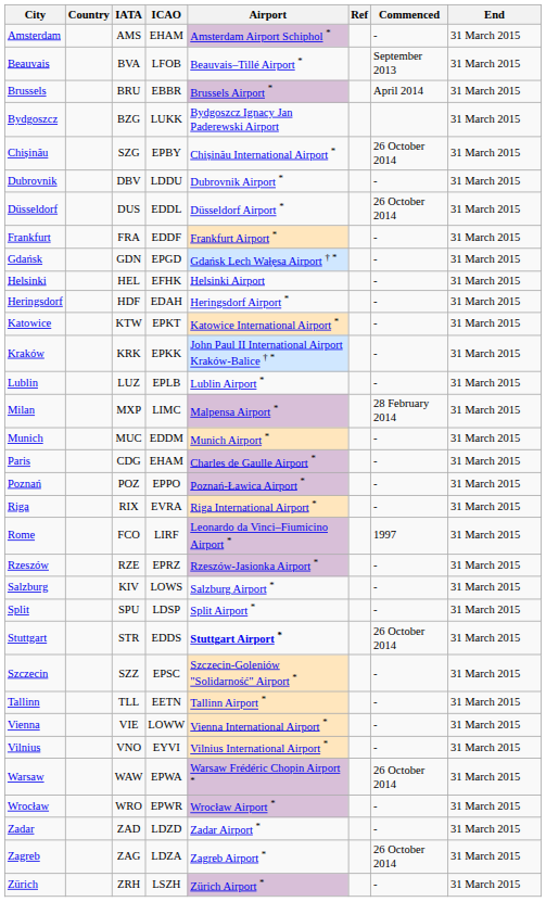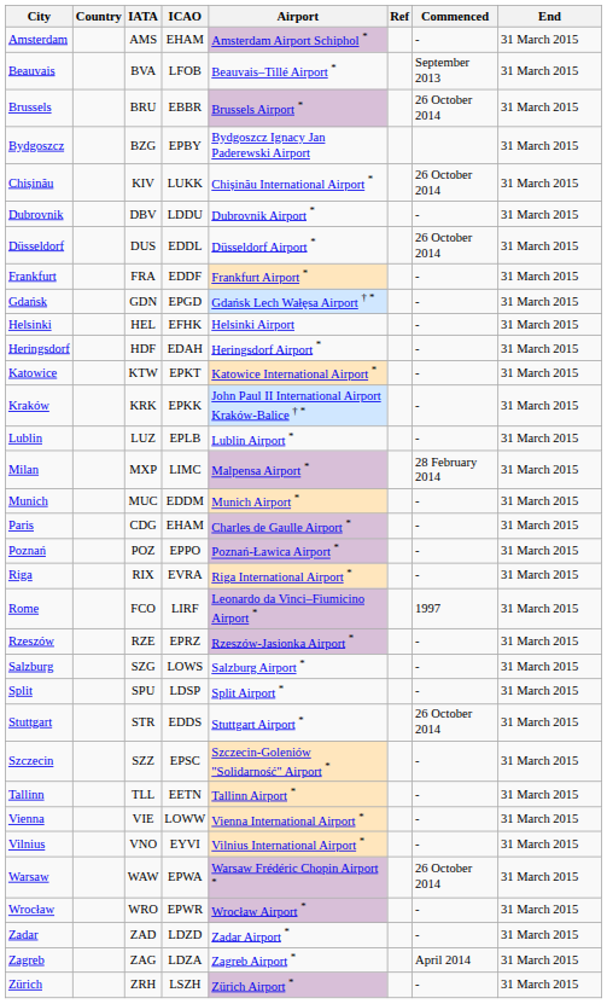Brussels | Commenced: April 2014 -> 26 October 2014
Bydgoszcz | ICAO: LUKK -> EPBY
Chișinău | IATA: SZG -> KIV
Chișinău | ICAO: EPBY -> LUKK
Salzburg | IATA: KIV -> SZG
Stuttgart | Airport: bold -> normal
Zagreb | Commenced: 26 October 2014 -> April 2014
